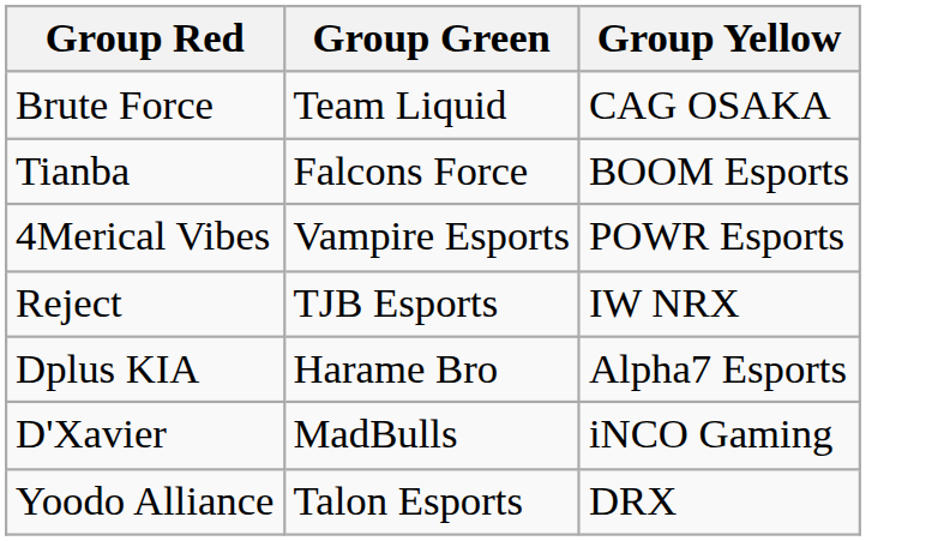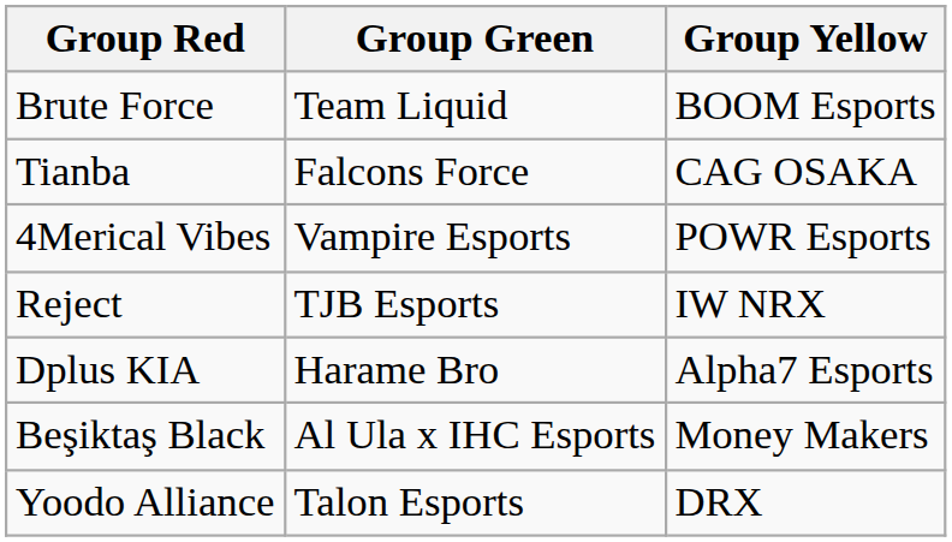Brute Force | Group Yellow: CAG OSAKA -> BOOM Esports
Tianba | Group Yellow: BOOM Esports -> CAG OSAKA
- row: D'Xavier | MadBulls | iNCO Gaming
+ row: Beşiktaş Black | Al Ula x IHC Esports | Money Makers
